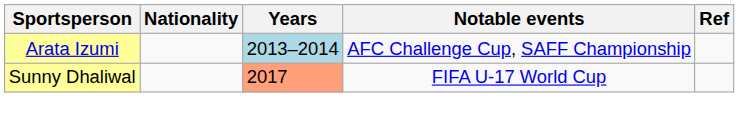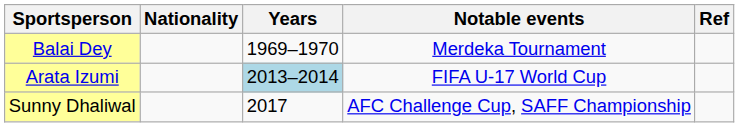+ row: Balai Dey | 1969–1970 | Merdeka Tournament
Arata Izumi | Notable events: AFC Challenge Cup, SAFF Championship -> FIFA U-17 World Cup
Sunny Dhaliwal | Years: lightsalmon background -> no background
Sunny Dhaliwal | Notable events: FIFA U-17 World Cup -> AFC Challenge Cup, SAFF Championship
